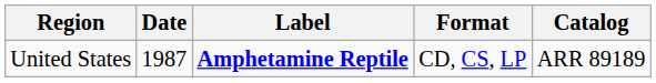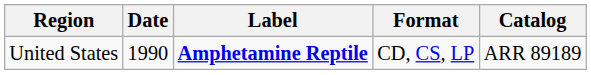United States | Date: 1987 -> 1990
